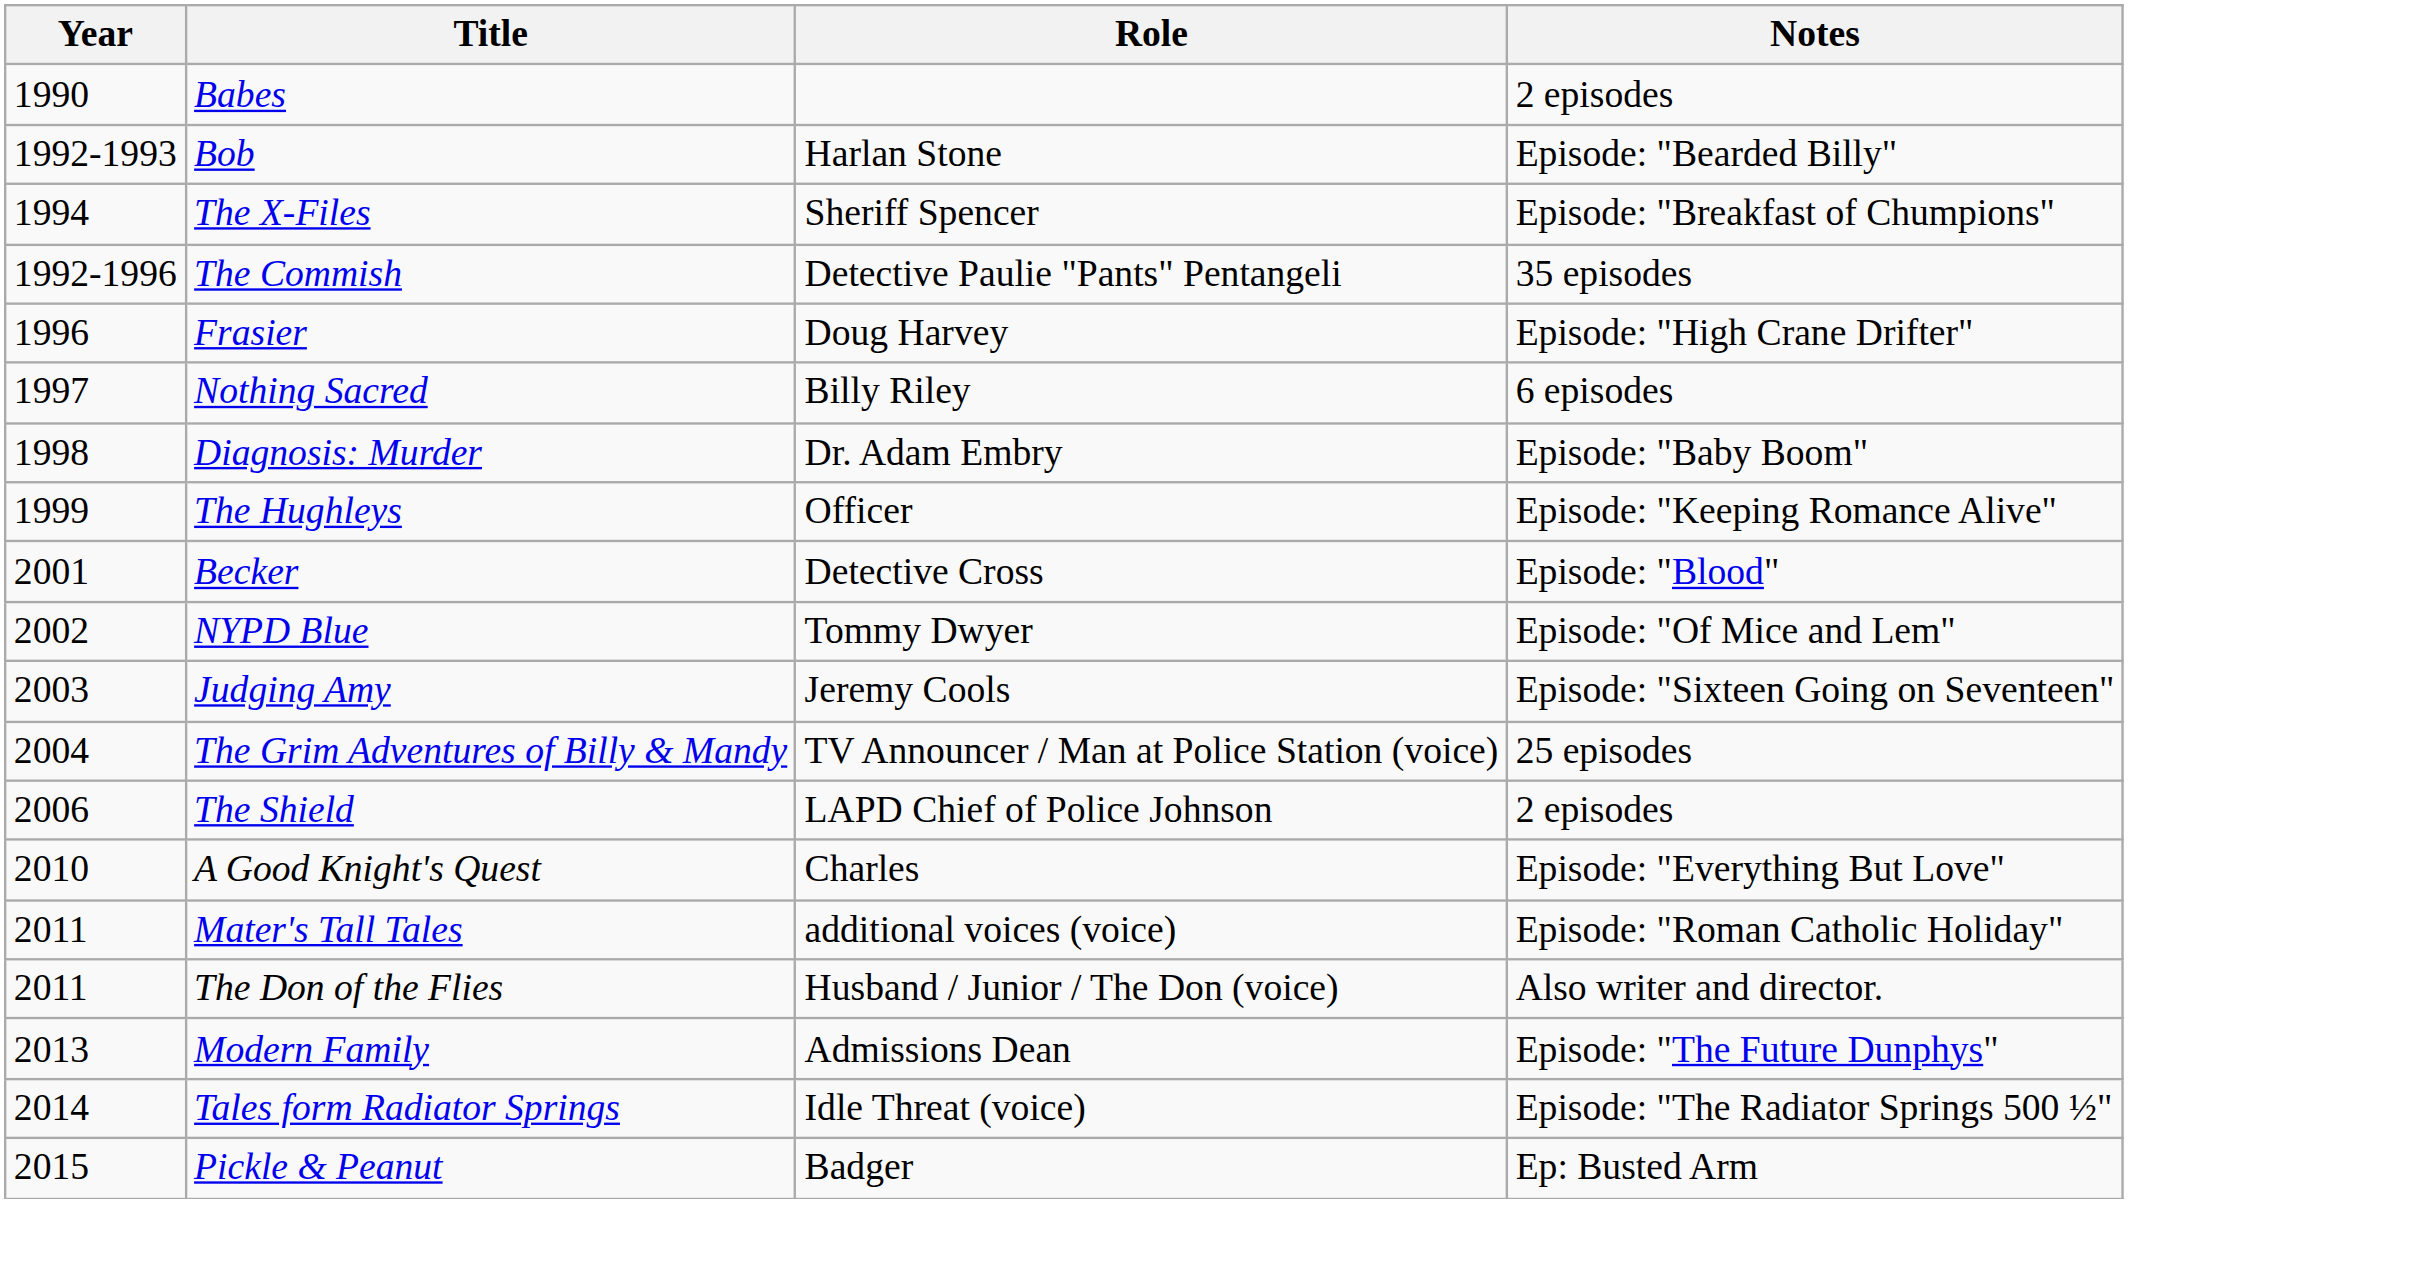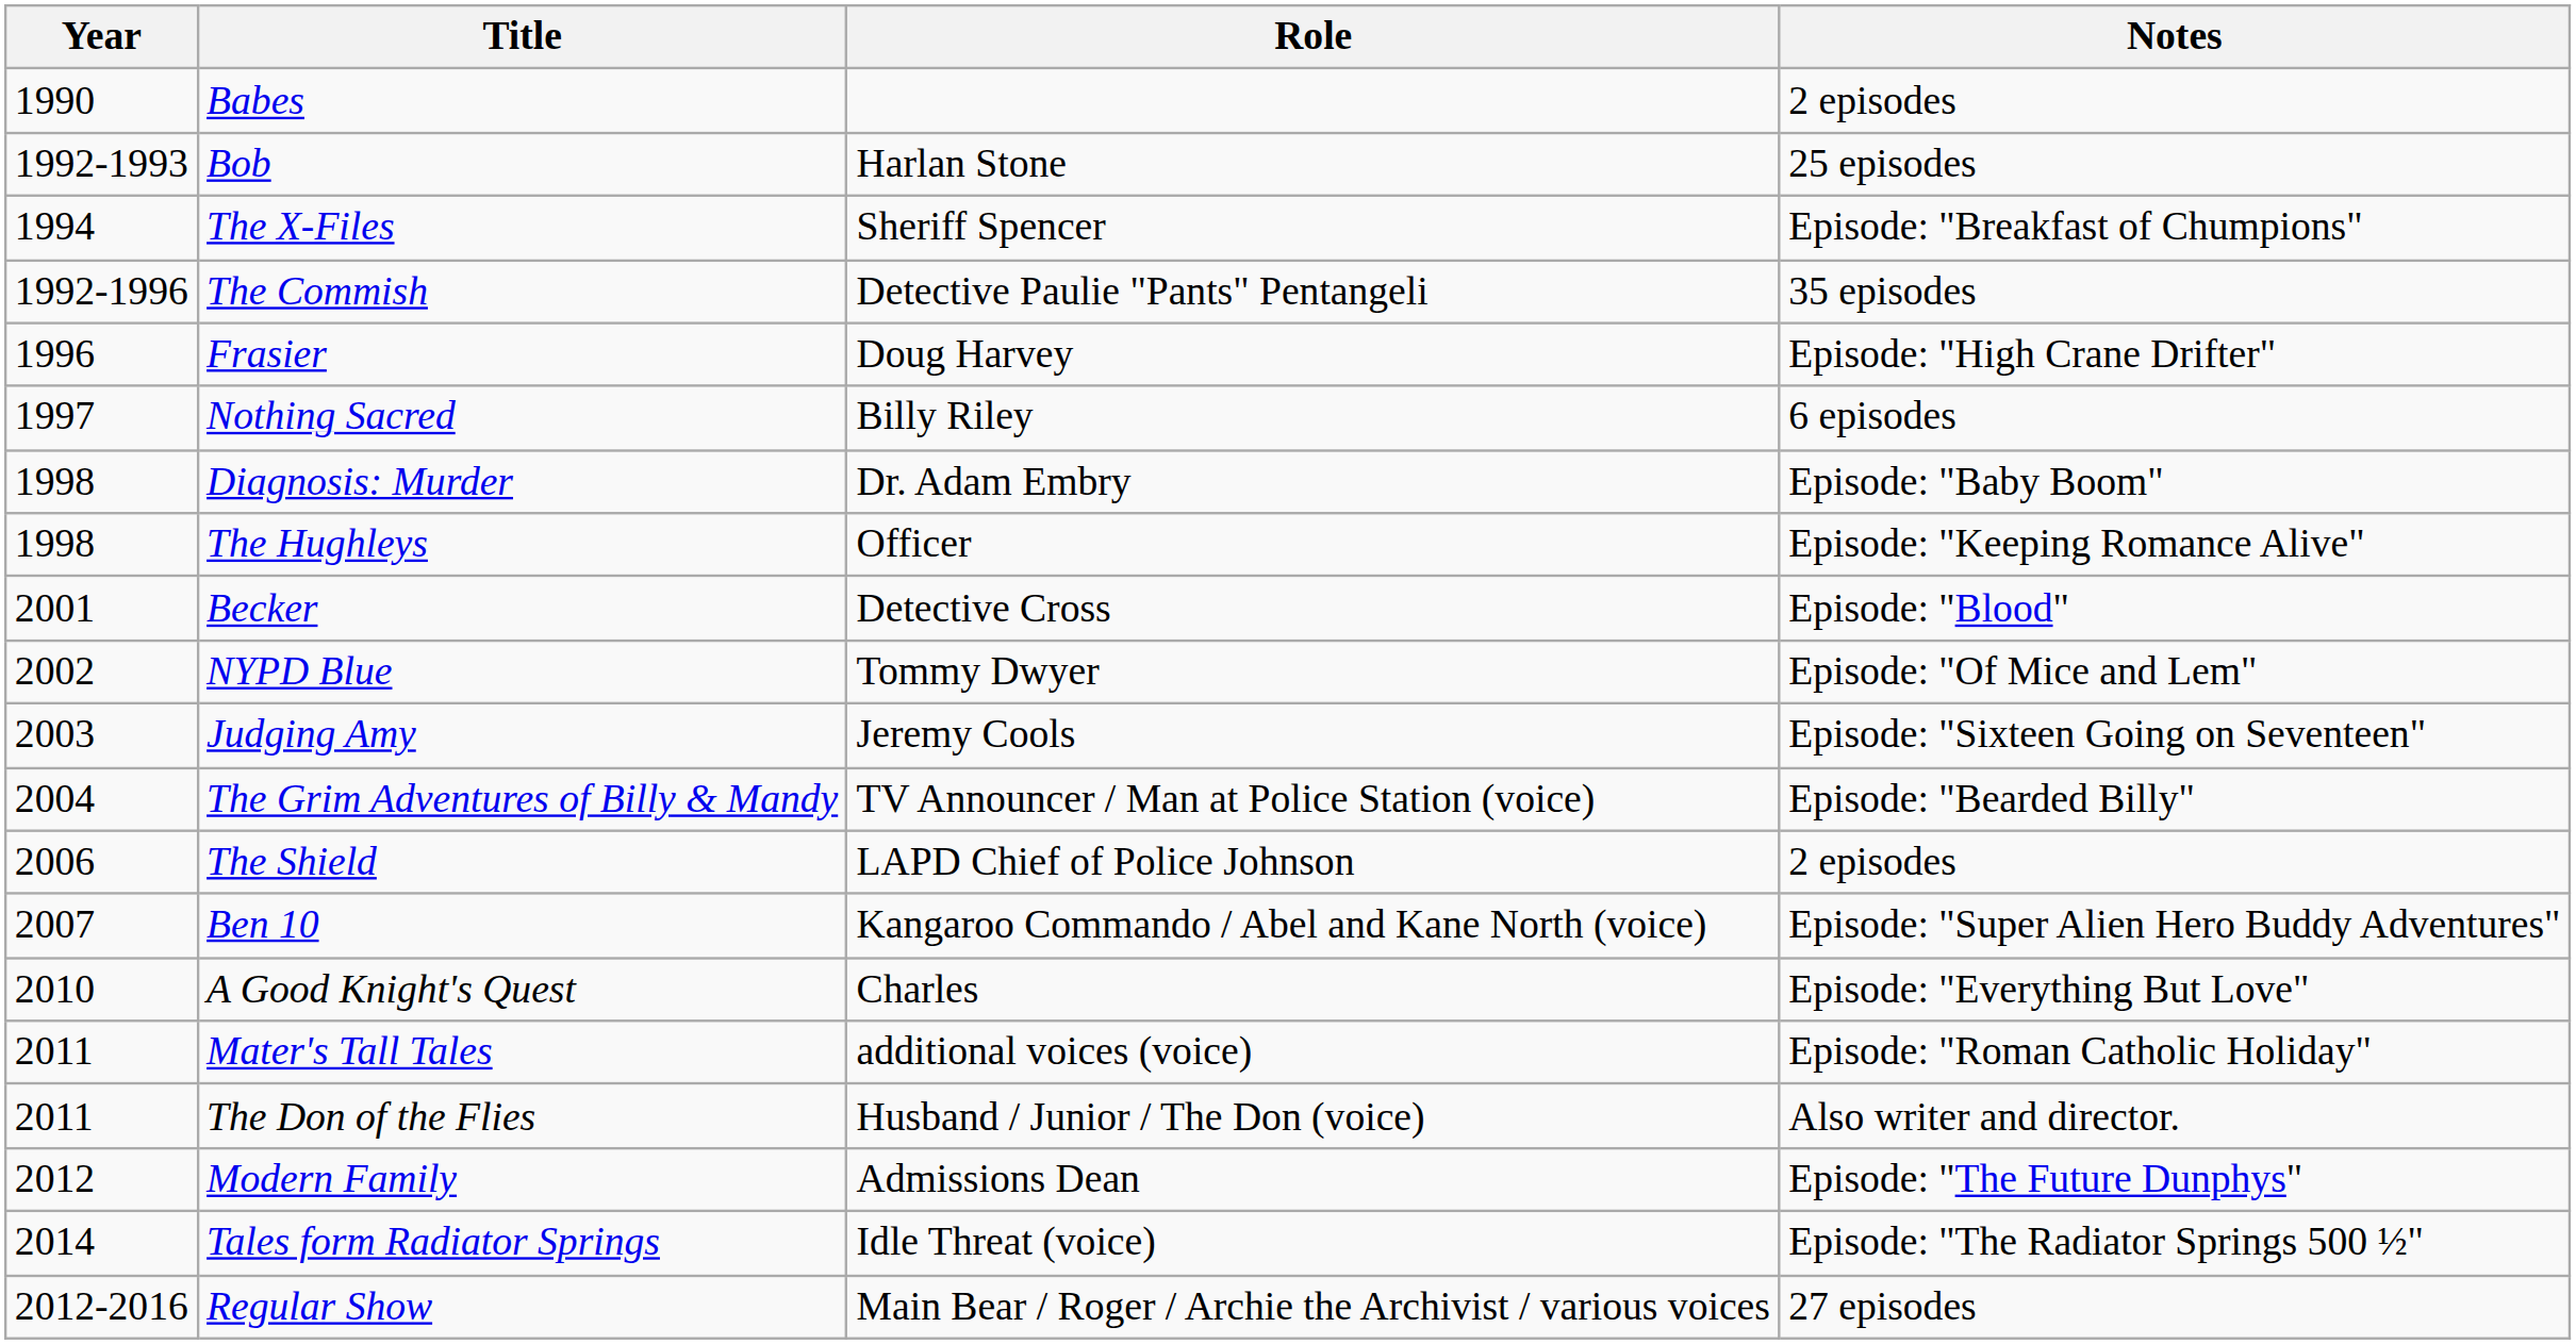Bob | Notes: Episode: "Bearded Billy" -> 25 episodes
The Hughleys | Year: 1999 -> 1998
The Grim Adventures of Billy & Mandy | Notes: 25 episodes -> Episode: "Bearded Billy"
+ row: 2007 | Ben 10 | Kangaroo Commando / Abel and Kane North (voice) | Episode: "Super Alien Hero Buddy Adventures"
Modern Family | Year: 2013 -> 2012
- row: 2015 | Pickle & Peanut | Badger | Ep: Busted Arm
+ row: 2012-2016 | Regular Show | Main Bear / Roger / Archie the Archivist / various voices | 27 episodes
